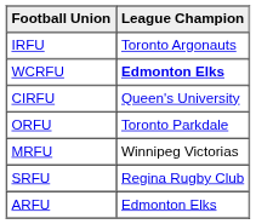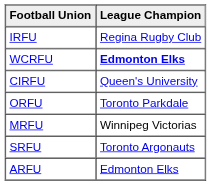IRFU | League Champion: Toronto Argonauts -> Regina Rugby Club
SRFU | League Champion: Regina Rugby Club -> Toronto Argonauts
